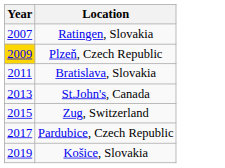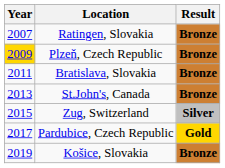+ column: Result | Bronze | Bronze | Bronze | Bronze | Silver | Gold | Bronze
